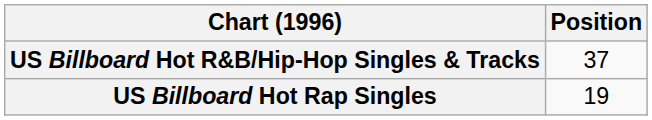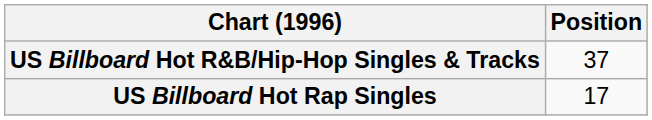US Billboard Hot Rap Singles | Position: 19 -> 17
